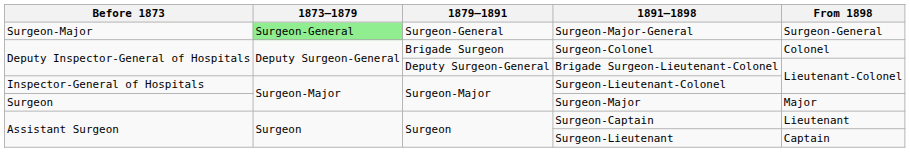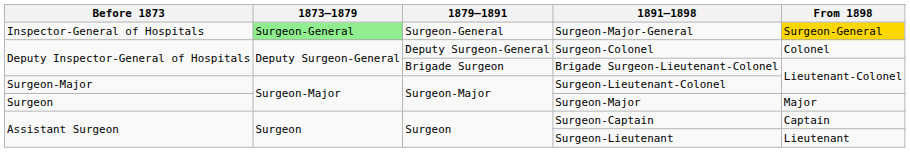Surgeon-Major-General | Before 1873: Surgeon-Major -> Inspector-General of Hospitals
Surgeon-Major-General | From 1898: no background -> gold background
Surgeon-Colonel | 1879–1891: Brigade Surgeon -> Deputy Surgeon-General
Brigade Surgeon-Lieutenant-Colonel | 1879–1891: Deputy Surgeon-General -> Brigade Surgeon
Surgeon-Lieutenant-Colonel | Before 1873: Inspector-General of Hospitals -> Surgeon-Major
Surgeon-Captain | From 1898: Lieutenant -> Captain
Surgeon-Lieutenant | From 1898: Captain -> Lieutenant
